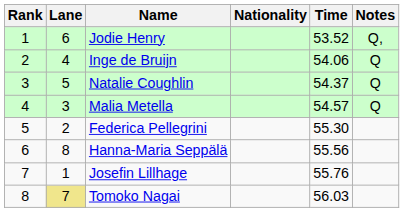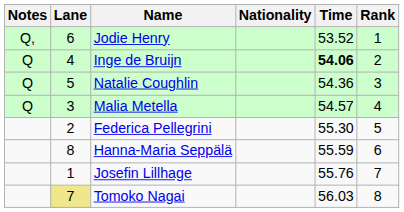columns swapped: Rank <-> Notes
Inge de Bruijn | Time: normal -> bold
Natalie Coughlin | Time: 54.37 -> 54.36
Hanna-Maria Seppälä | Time: 55.56 -> 55.59
